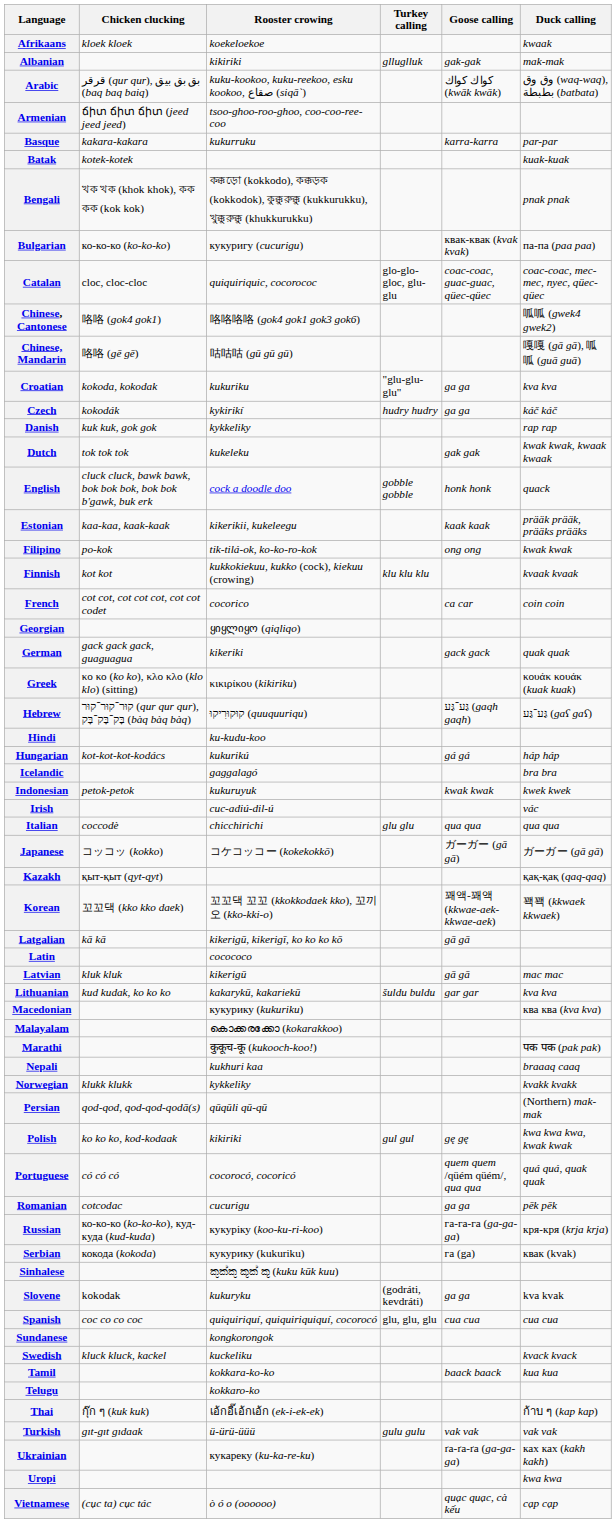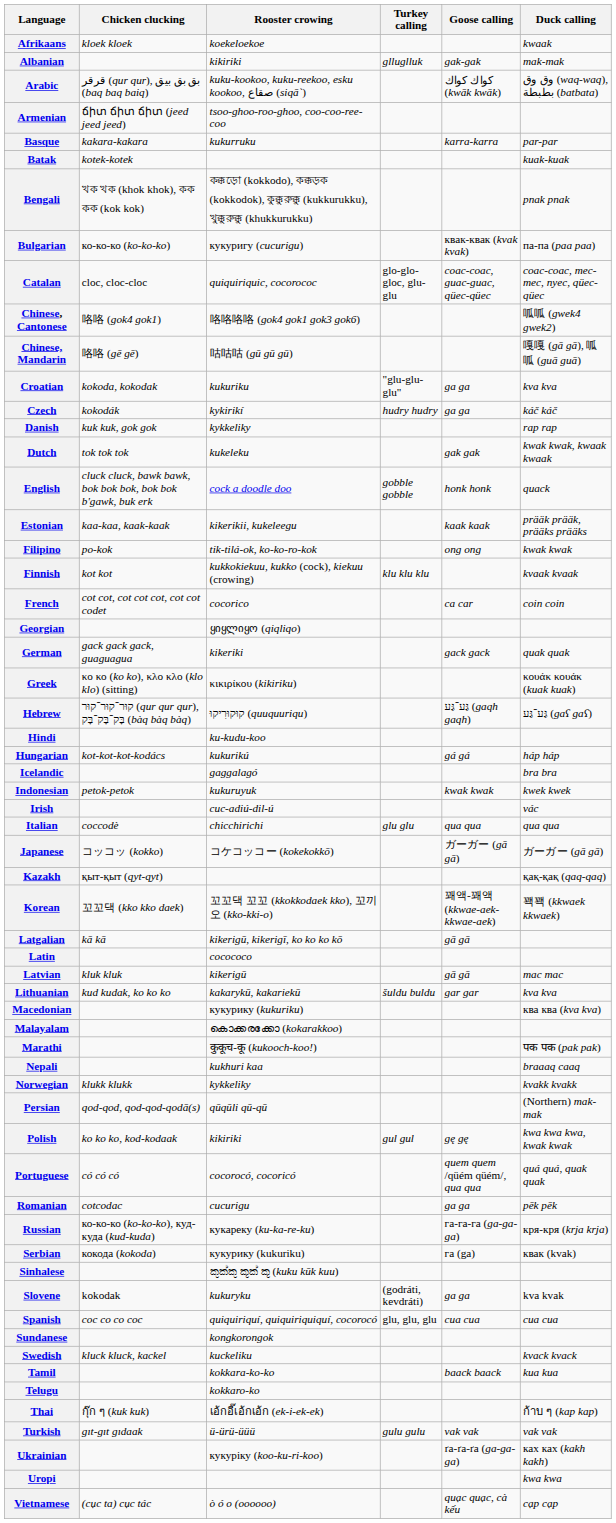Russian | Rooster crowing: кукуріку (koo-ku-ri-koo) -> кукареку (ku-ka-re-ku)
Ukrainian | Rooster crowing: кукареку (ku-ka-re-ku) -> кукуріку (koo-ku-ri-koo)
